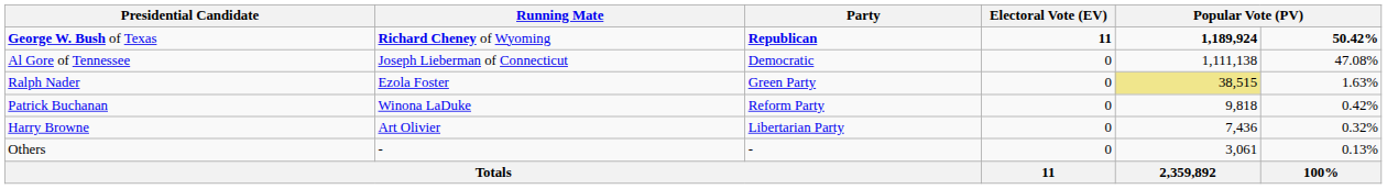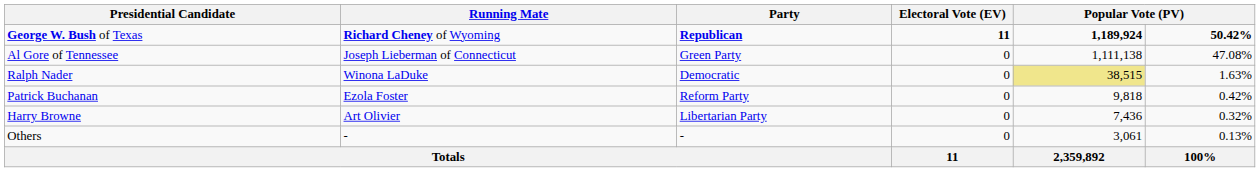Al Gore of Tennessee | Party: Democratic -> Green Party
Ralph Nader | Running Mate: Ezola Foster -> Winona LaDuke
Ralph Nader | Party: Green Party -> Democratic
Patrick Buchanan | Running Mate: Winona LaDuke -> Ezola Foster
